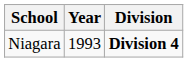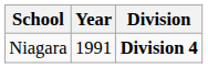Niagara | Year: 1993 -> 1991
